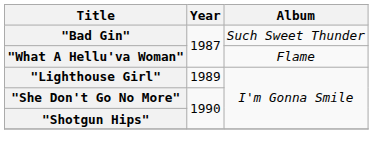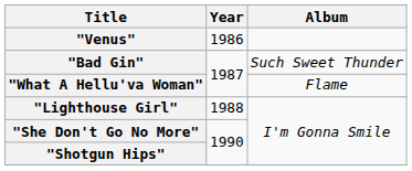+ row: "Venus" | 1986
"Lighthouse Girl" | Year: 1989 -> 1988
